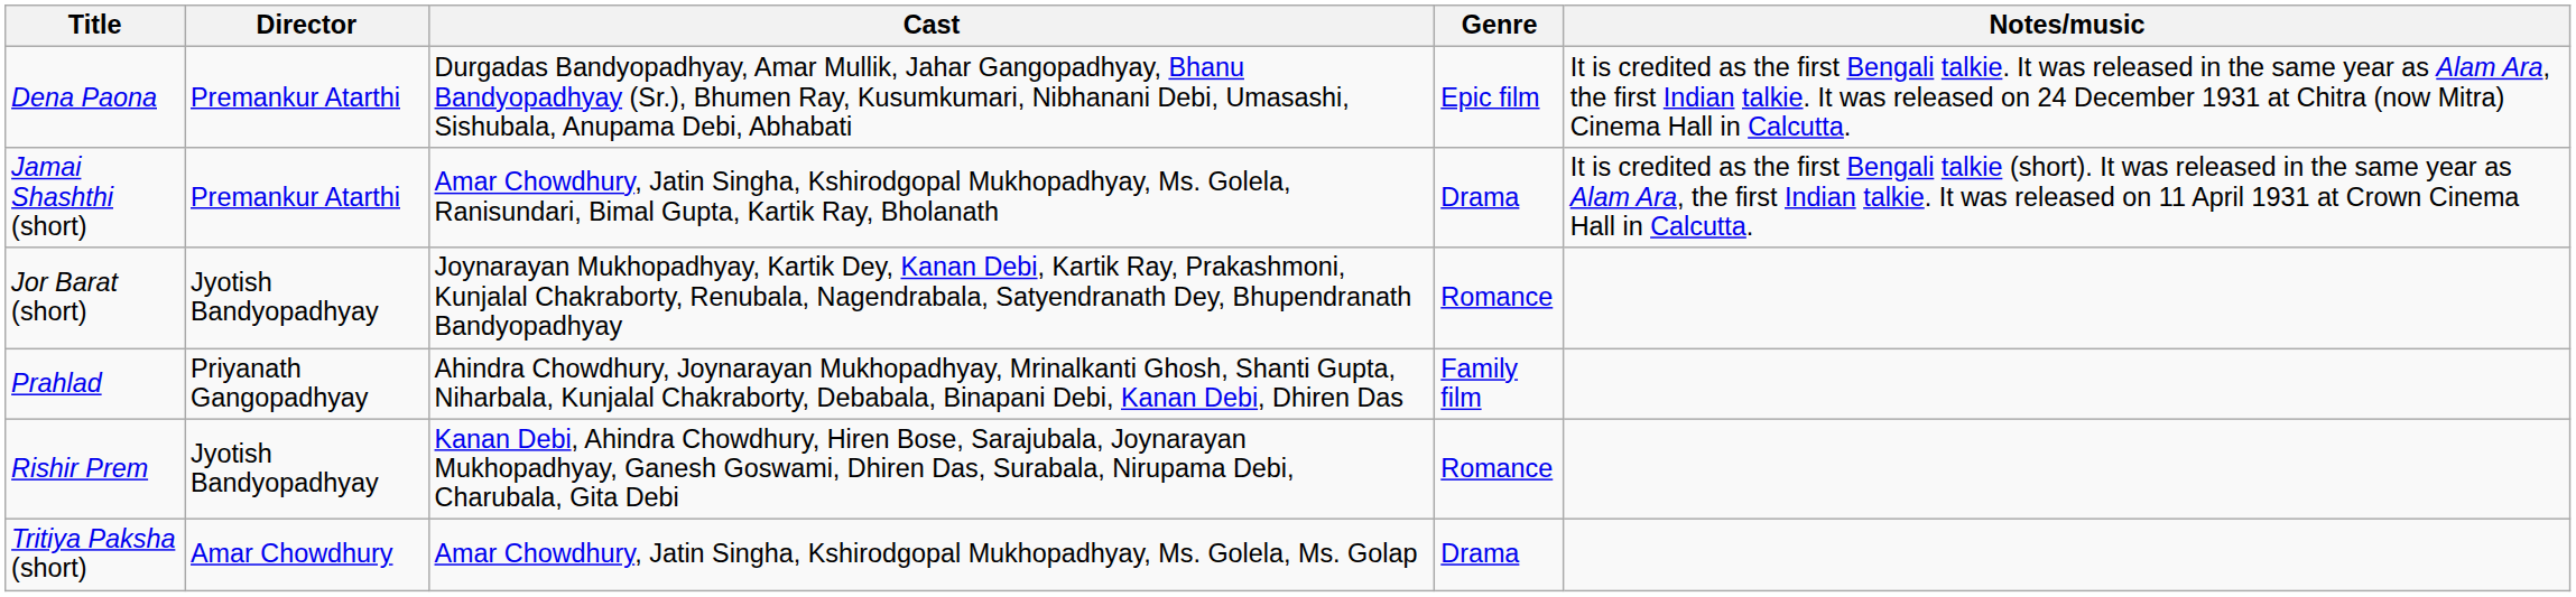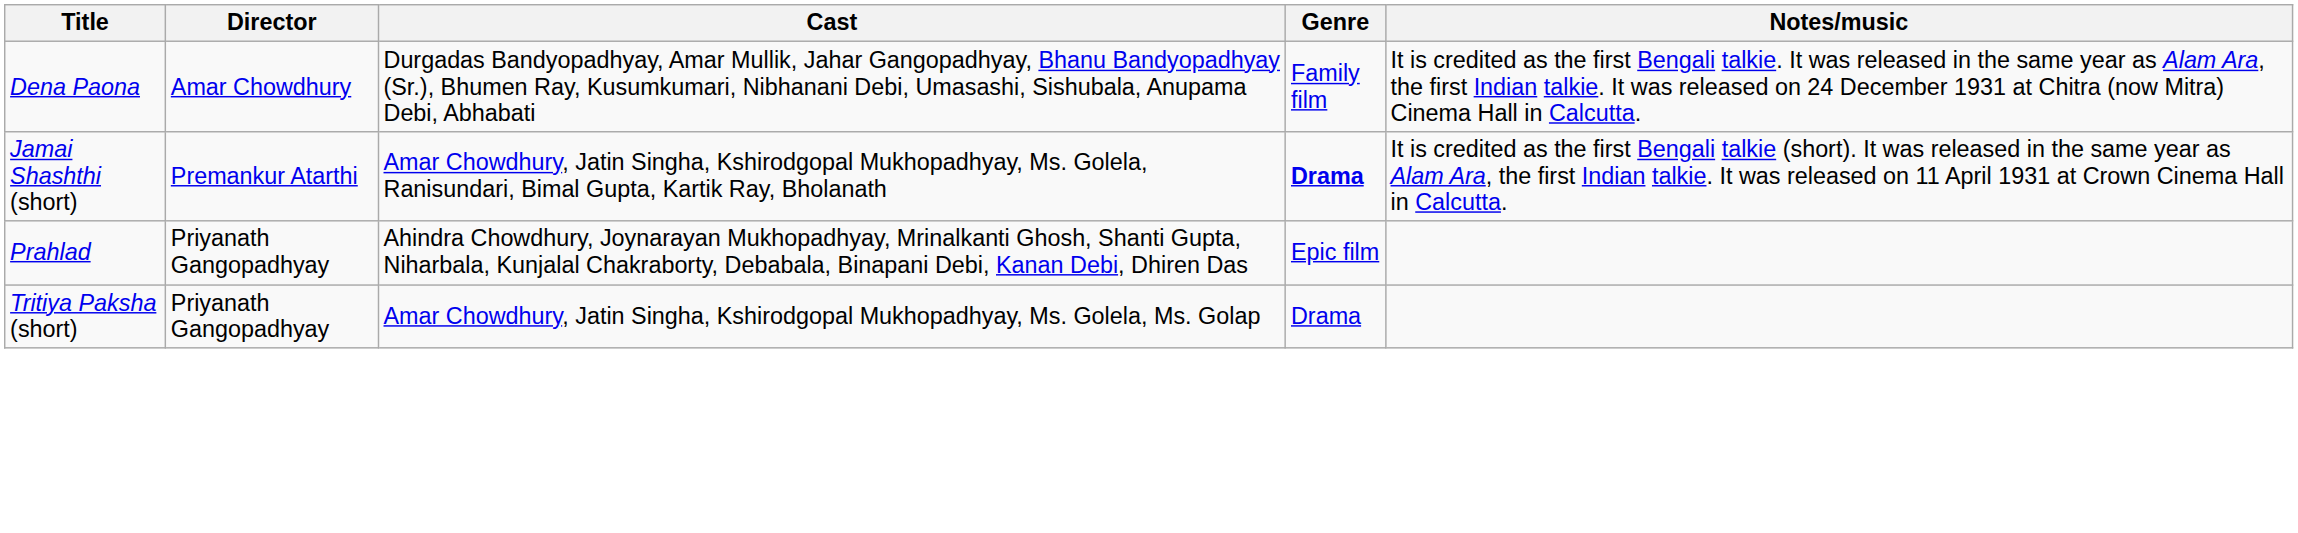Dena Paona | Director: Premankur Atarthi -> Amar Chowdhury
Dena Paona | Genre: Epic film -> Family film
Jamai Shashthi (short) | Genre: normal -> bold
- row: Jor Barat (short) | Jyotish Bandyopadhyay | Joynarayan Mukhopadhyay, Kartik Dey, Kanan Debi, Kartik Ray, Prakashmoni, Kunjalal Chakraborty, Renubala, Nagendrabala, Satyendranath Dey, Bhupendranath Bandyopadhyay | Romance
Prahlad | Genre: Family film -> Epic film
- row: Rishir Prem | Jyotish Bandyopadhyay | Kanan Debi, Ahindra Chowdhury, Hiren Bose, Sarajubala, Joynarayan Mukhopadhyay, Ganesh Goswami, Dhiren Das, Surabala, Nirupama Debi, Charubala, Gita Debi | Romance
Tritiya Paksha (short) | Director: Amar Chowdhury -> Priyanath Gangopadhyay
